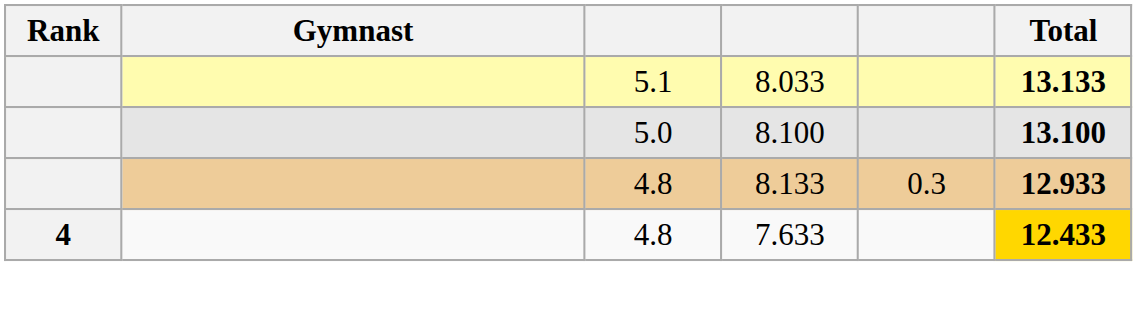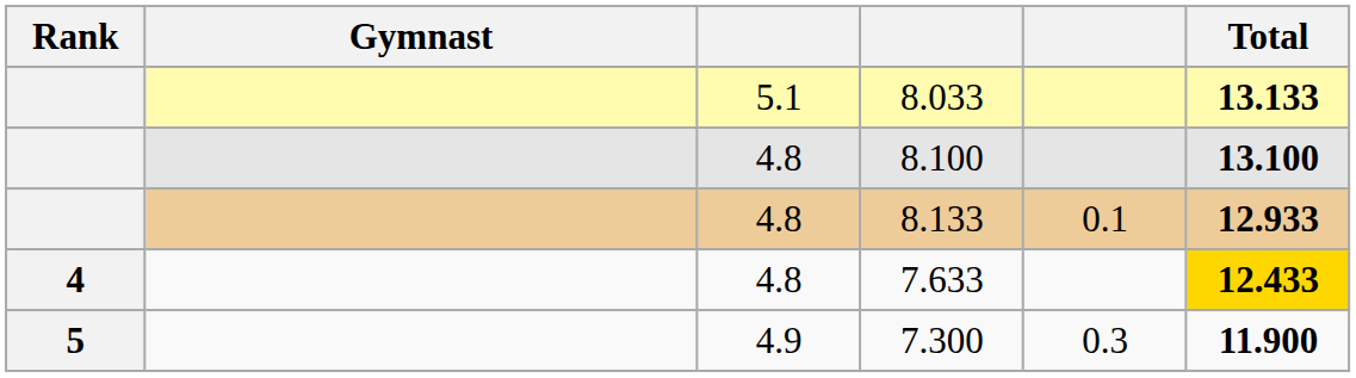8.100 | column 3: 5.0 -> 4.8
8.133 | column 5: 0.3 -> 0.1
+ row: 5 | 4.9 | 7.300 | 0.3 | 11.900
